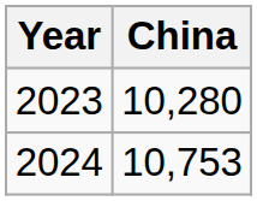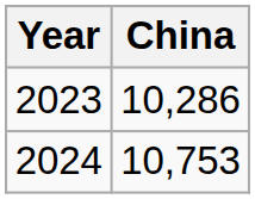2023 | China: 10,280 -> 10,286
